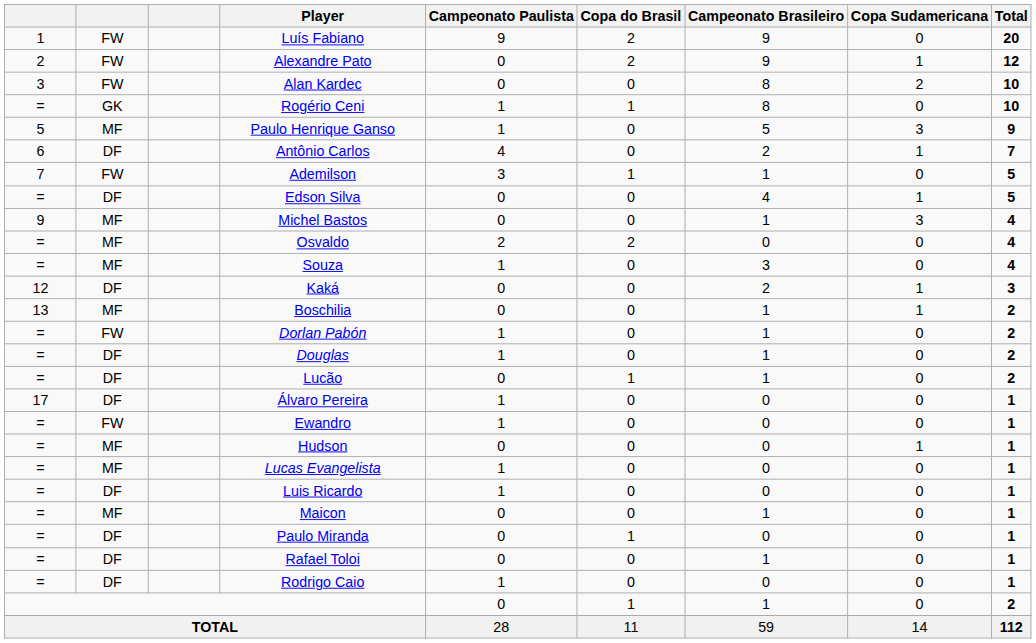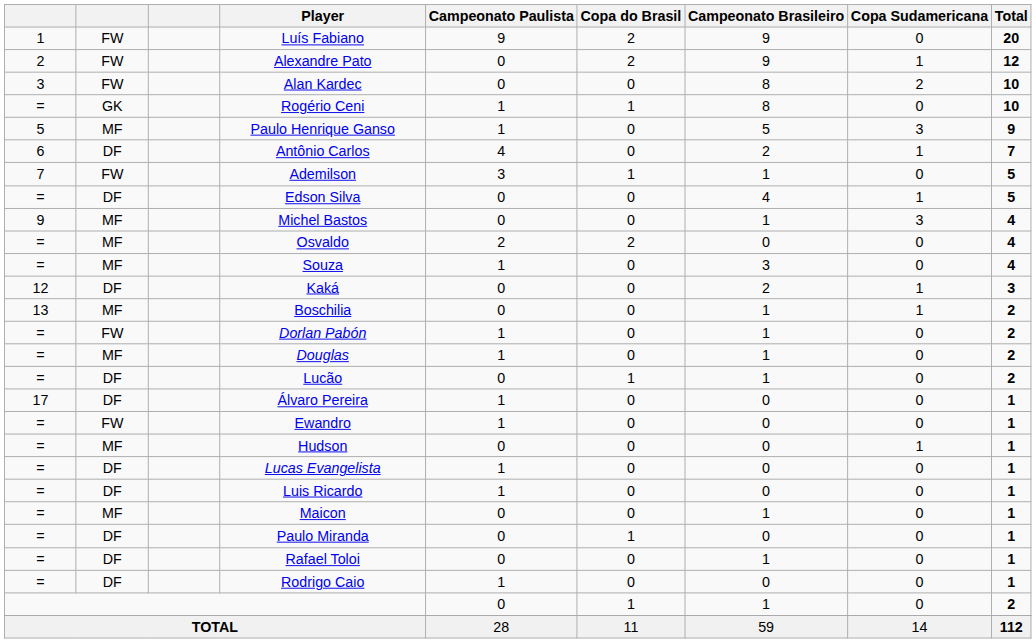Douglas | column 2: DF -> MF
Lucas Evangelista | column 2: MF -> DF
